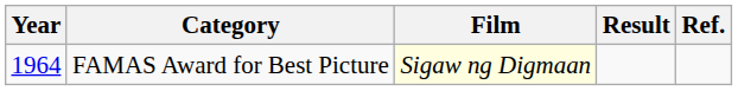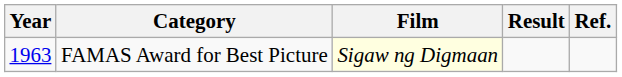FAMAS Award for Best Picture | Year: 1964 -> 1963
